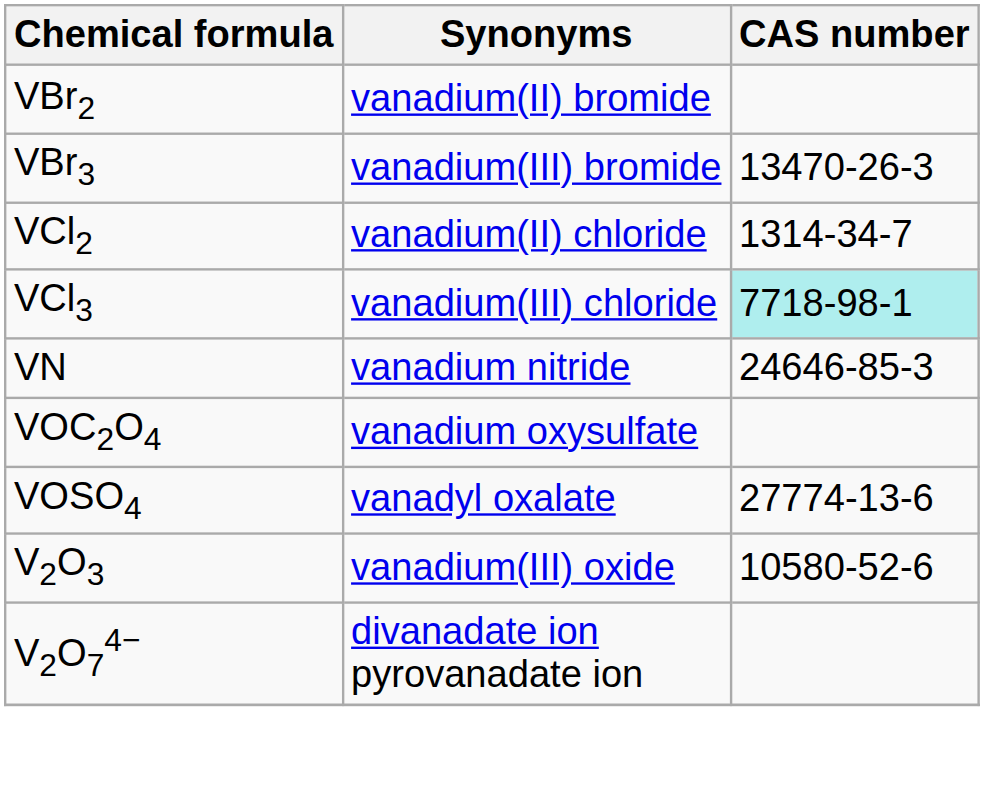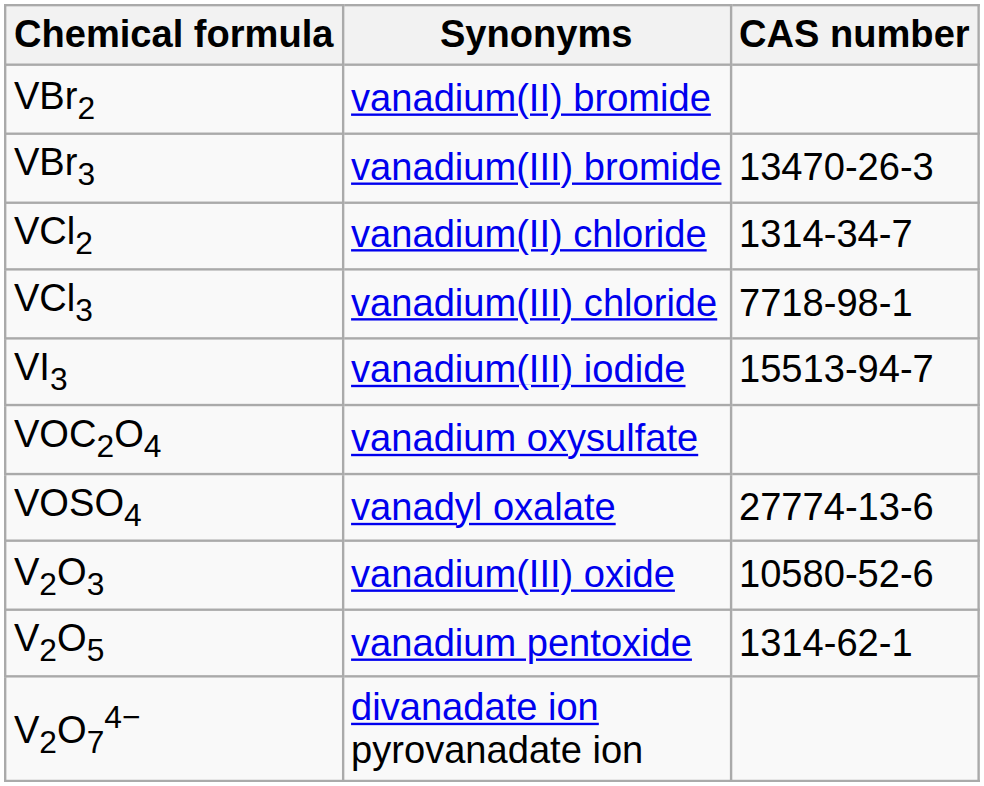VCl3 | CAS number: paleturquoise background -> no background
+ row: VI3 | vanadium(III) iodide | 15513-94-7
- row: VN | vanadium nitride | 24646-85-3
+ row: V2O5 | vanadium pentoxide | 1314-62-1
